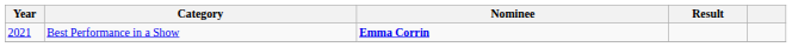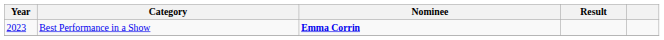Best Performance in a Show | Year: 2021 -> 2023
